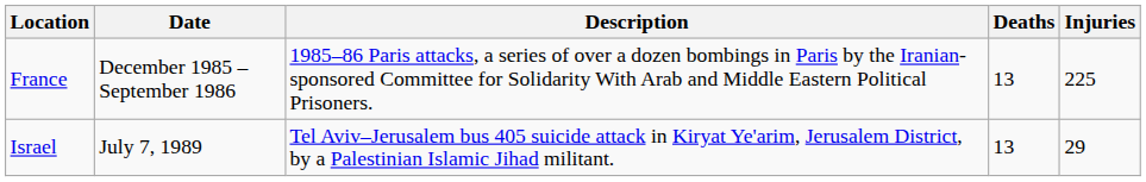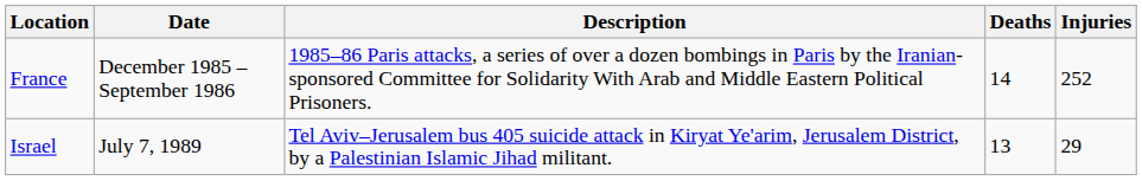France | Deaths: 13 -> 14
France | Injuries: 225 -> 252
